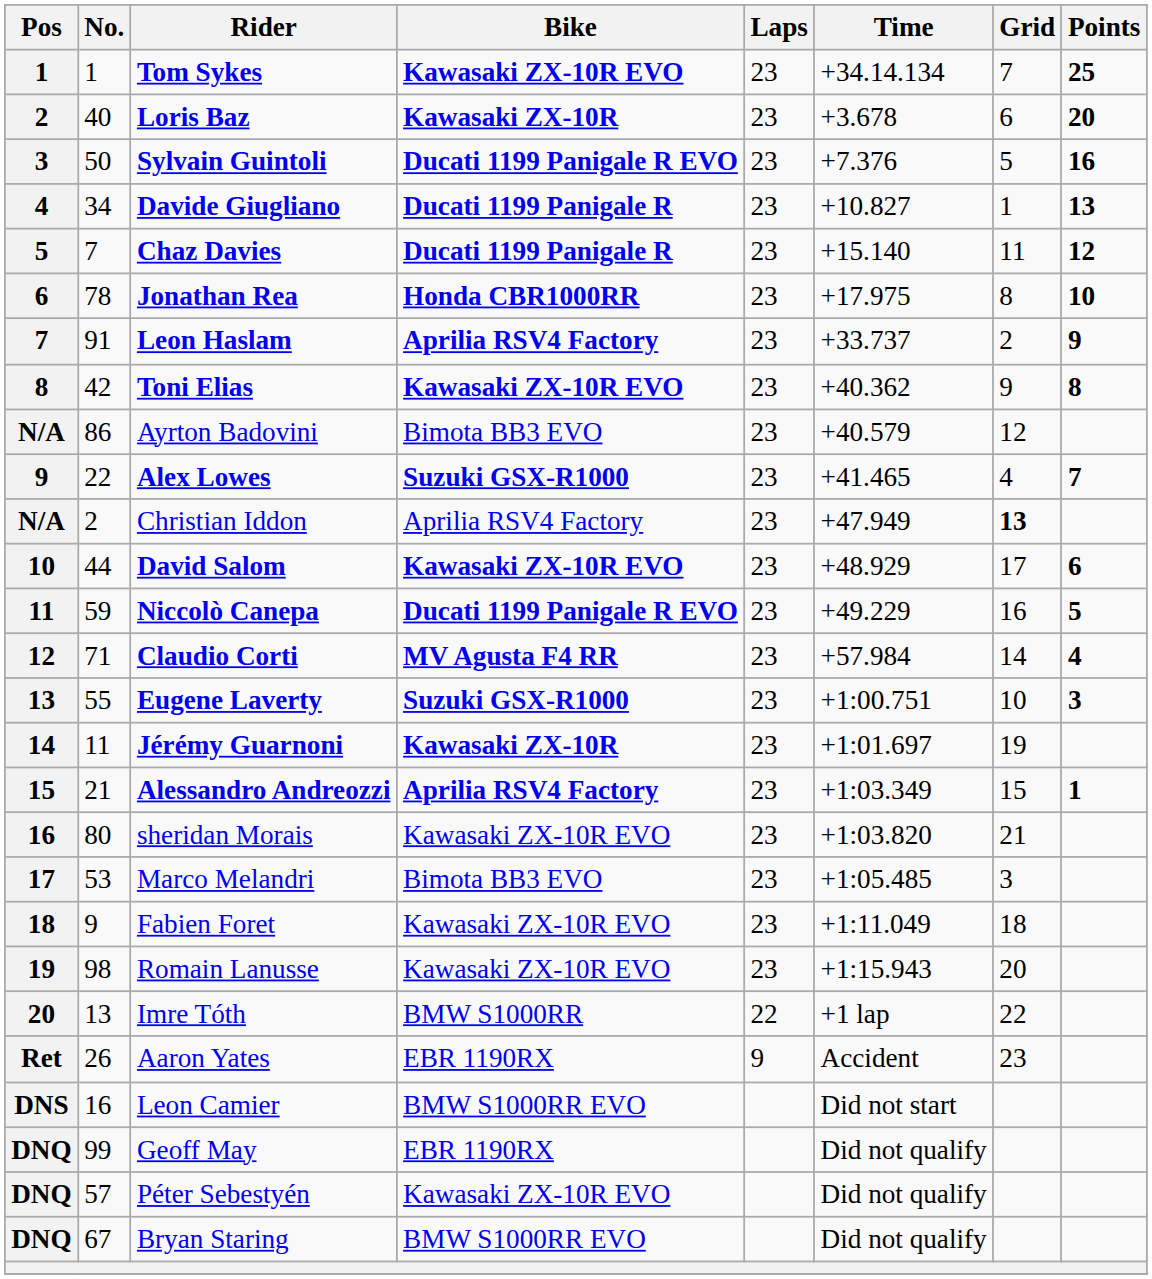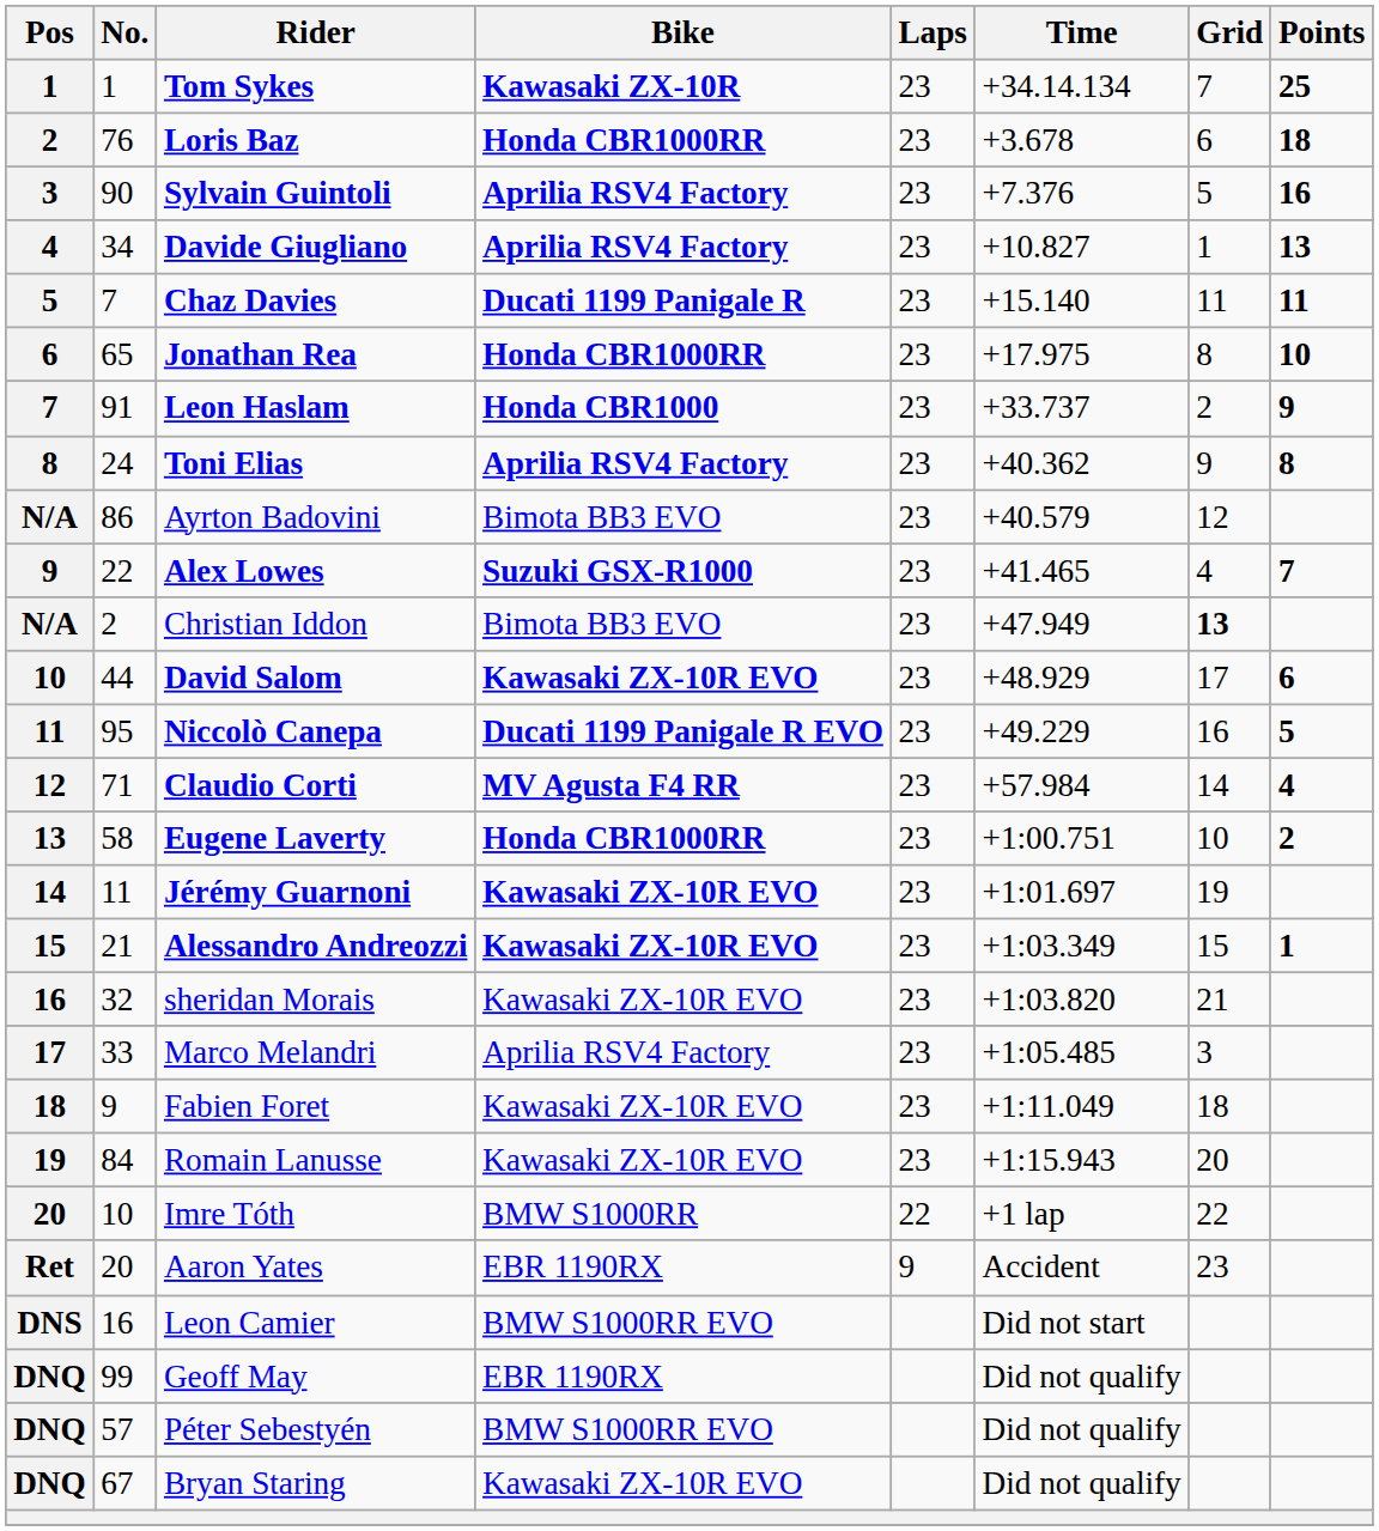Tom Sykes | Bike: Kawasaki ZX-10R EVO -> Kawasaki ZX-10R
Loris Baz | No.: 40 -> 76
Loris Baz | Bike: Kawasaki ZX-10R -> Honda CBR1000RR
Loris Baz | Points: 20 -> 18
Sylvain Guintoli | No.: 50 -> 90
Sylvain Guintoli | Bike: Ducati 1199 Panigale R EVO -> Aprilia RSV4 Factory
Davide Giugliano | Bike: Ducati 1199 Panigale R -> Aprilia RSV4 Factory
Chaz Davies | Points: 12 -> 11
Jonathan Rea | No.: 78 -> 65
Leon Haslam | Bike: Aprilia RSV4 Factory -> Honda CBR1000
Toni Elias | No.: 42 -> 24
Toni Elias | Bike: Kawasaki ZX-10R EVO -> Aprilia RSV4 Factory
Christian Iddon | Bike: Aprilia RSV4 Factory -> Bimota BB3 EVO
Niccolò Canepa | No.: 59 -> 95
Eugene Laverty | No.: 55 -> 58
Eugene Laverty | Bike: Suzuki GSX-R1000 -> Honda CBR1000RR
Eugene Laverty | Points: 3 -> 2
Jérémy Guarnoni | Bike: Kawasaki ZX-10R -> Kawasaki ZX-10R EVO
Alessandro Andreozzi | Bike: Aprilia RSV4 Factory -> Kawasaki ZX-10R EVO
sheridan Morais | No.: 80 -> 32
Marco Melandri | No.: 53 -> 33
Marco Melandri | Bike: Bimota BB3 EVO -> Aprilia RSV4 Factory
Romain Lanusse | No.: 98 -> 84
Imre Tóth | No.: 13 -> 10
Aaron Yates | No.: 26 -> 20
Péter Sebestyén | Bike: Kawasaki ZX-10R EVO -> BMW S1000RR EVO
Bryan Staring | Bike: BMW S1000RR EVO -> Kawasaki ZX-10R EVO
